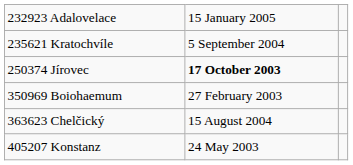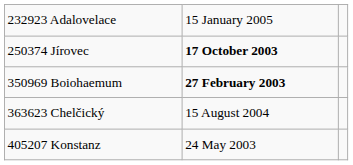- row: 235621 Kratochvíle | 5 September 2004
350969 Boiohaemum | column 2: normal -> bold
